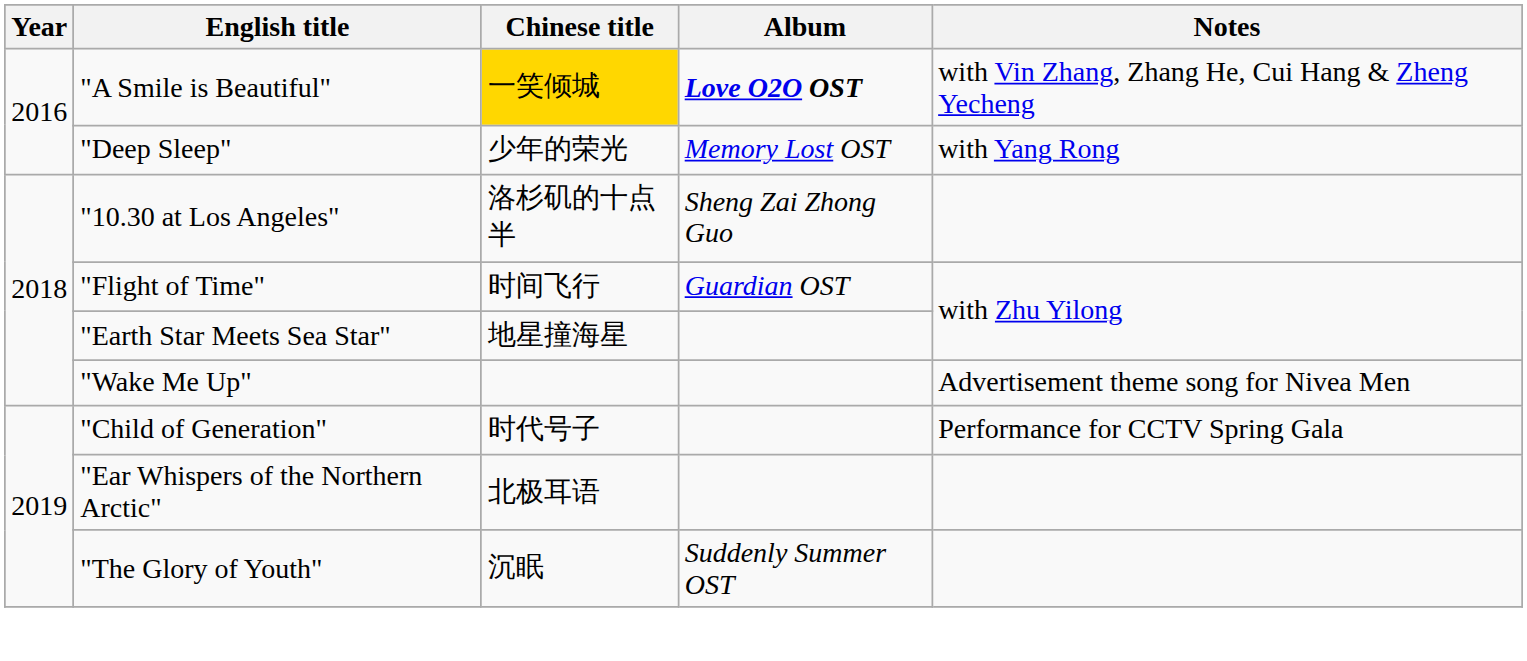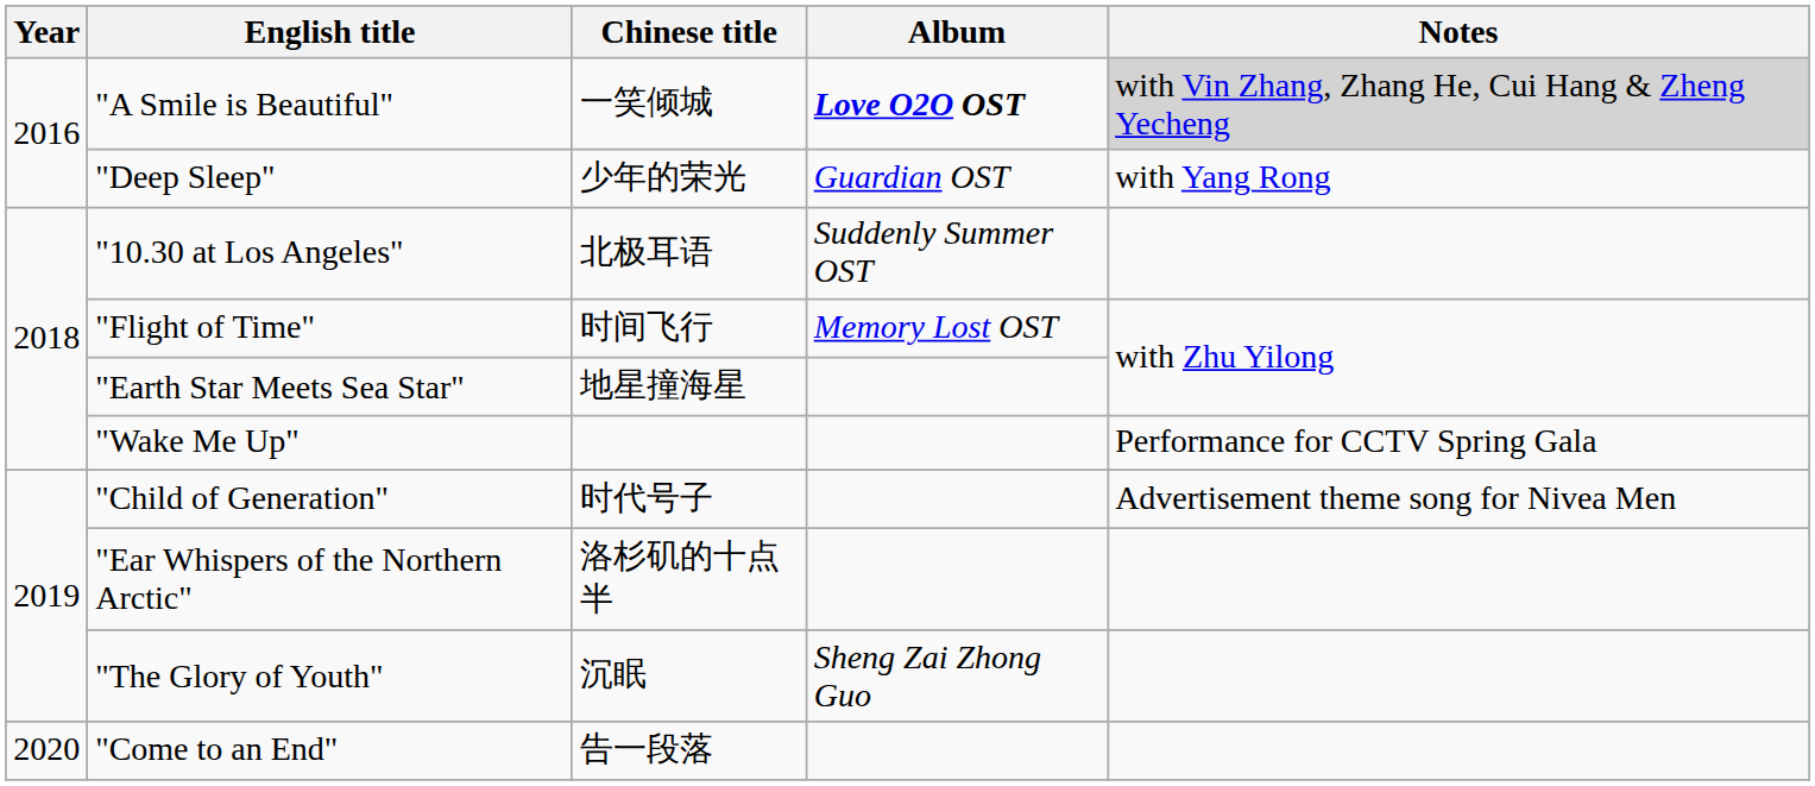"A Smile is Beautiful" | Chinese title: gold background -> no background
"A Smile is Beautiful" | Notes: no background -> lightgrey background
"Deep Sleep" | Album: Memory Lost OST -> Guardian OST
"10.30 at Los Angeles" | Chinese title: 洛杉矶的十点半 -> 北极耳语
"10.30 at Los Angeles" | Album: Sheng Zai Zhong Guo -> Suddenly Summer OST
"Flight of Time" | Album: Guardian OST -> Memory Lost OST
"Wake Me Up" | Notes: Advertisement theme song for Nivea Men -> Performance for CCTV Spring Gala
"Child of Generation" | Notes: Performance for CCTV Spring Gala -> Advertisement theme song for Nivea Men
"Ear Whispers of the Northern Arctic" | Chinese title: 北极耳语 -> 洛杉矶的十点半
"The Glory of Youth" | Album: Suddenly Summer OST -> Sheng Zai Zhong Guo
+ row: 2020 | "Come to an End" | 告一段落
